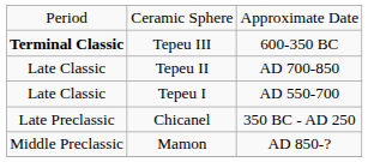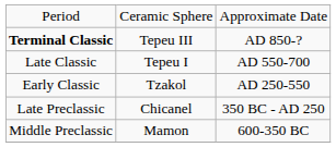Tepeu III | column 3: 600-350 BC -> AD 850-?
- row: Late Classic | Tepeu II | AD 700-850
+ row: Early Classic | Tzakol | AD 250-550
Mamon | column 3: AD 850-? -> 600-350 BC
